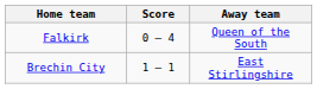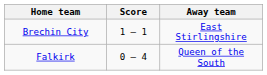rows swapped: Falkirk <-> Brechin City
